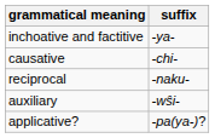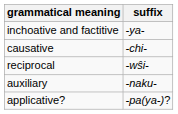reciprocal | suffix: -naku- -> -wŝi-
auxiliary | suffix: -wŝi- -> -naku-
